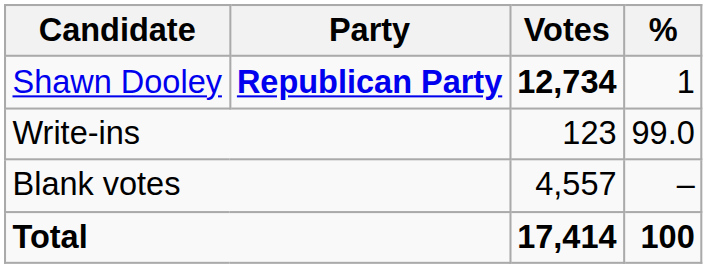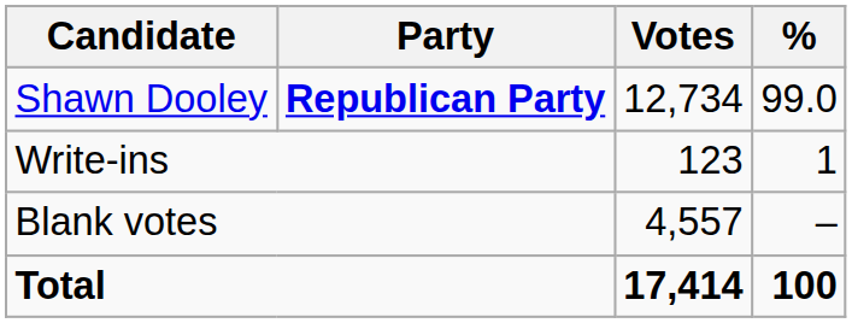Shawn Dooley | Votes: bold -> normal
Shawn Dooley | %: 1 -> 99.0
Write-ins | %: 99.0 -> 1
